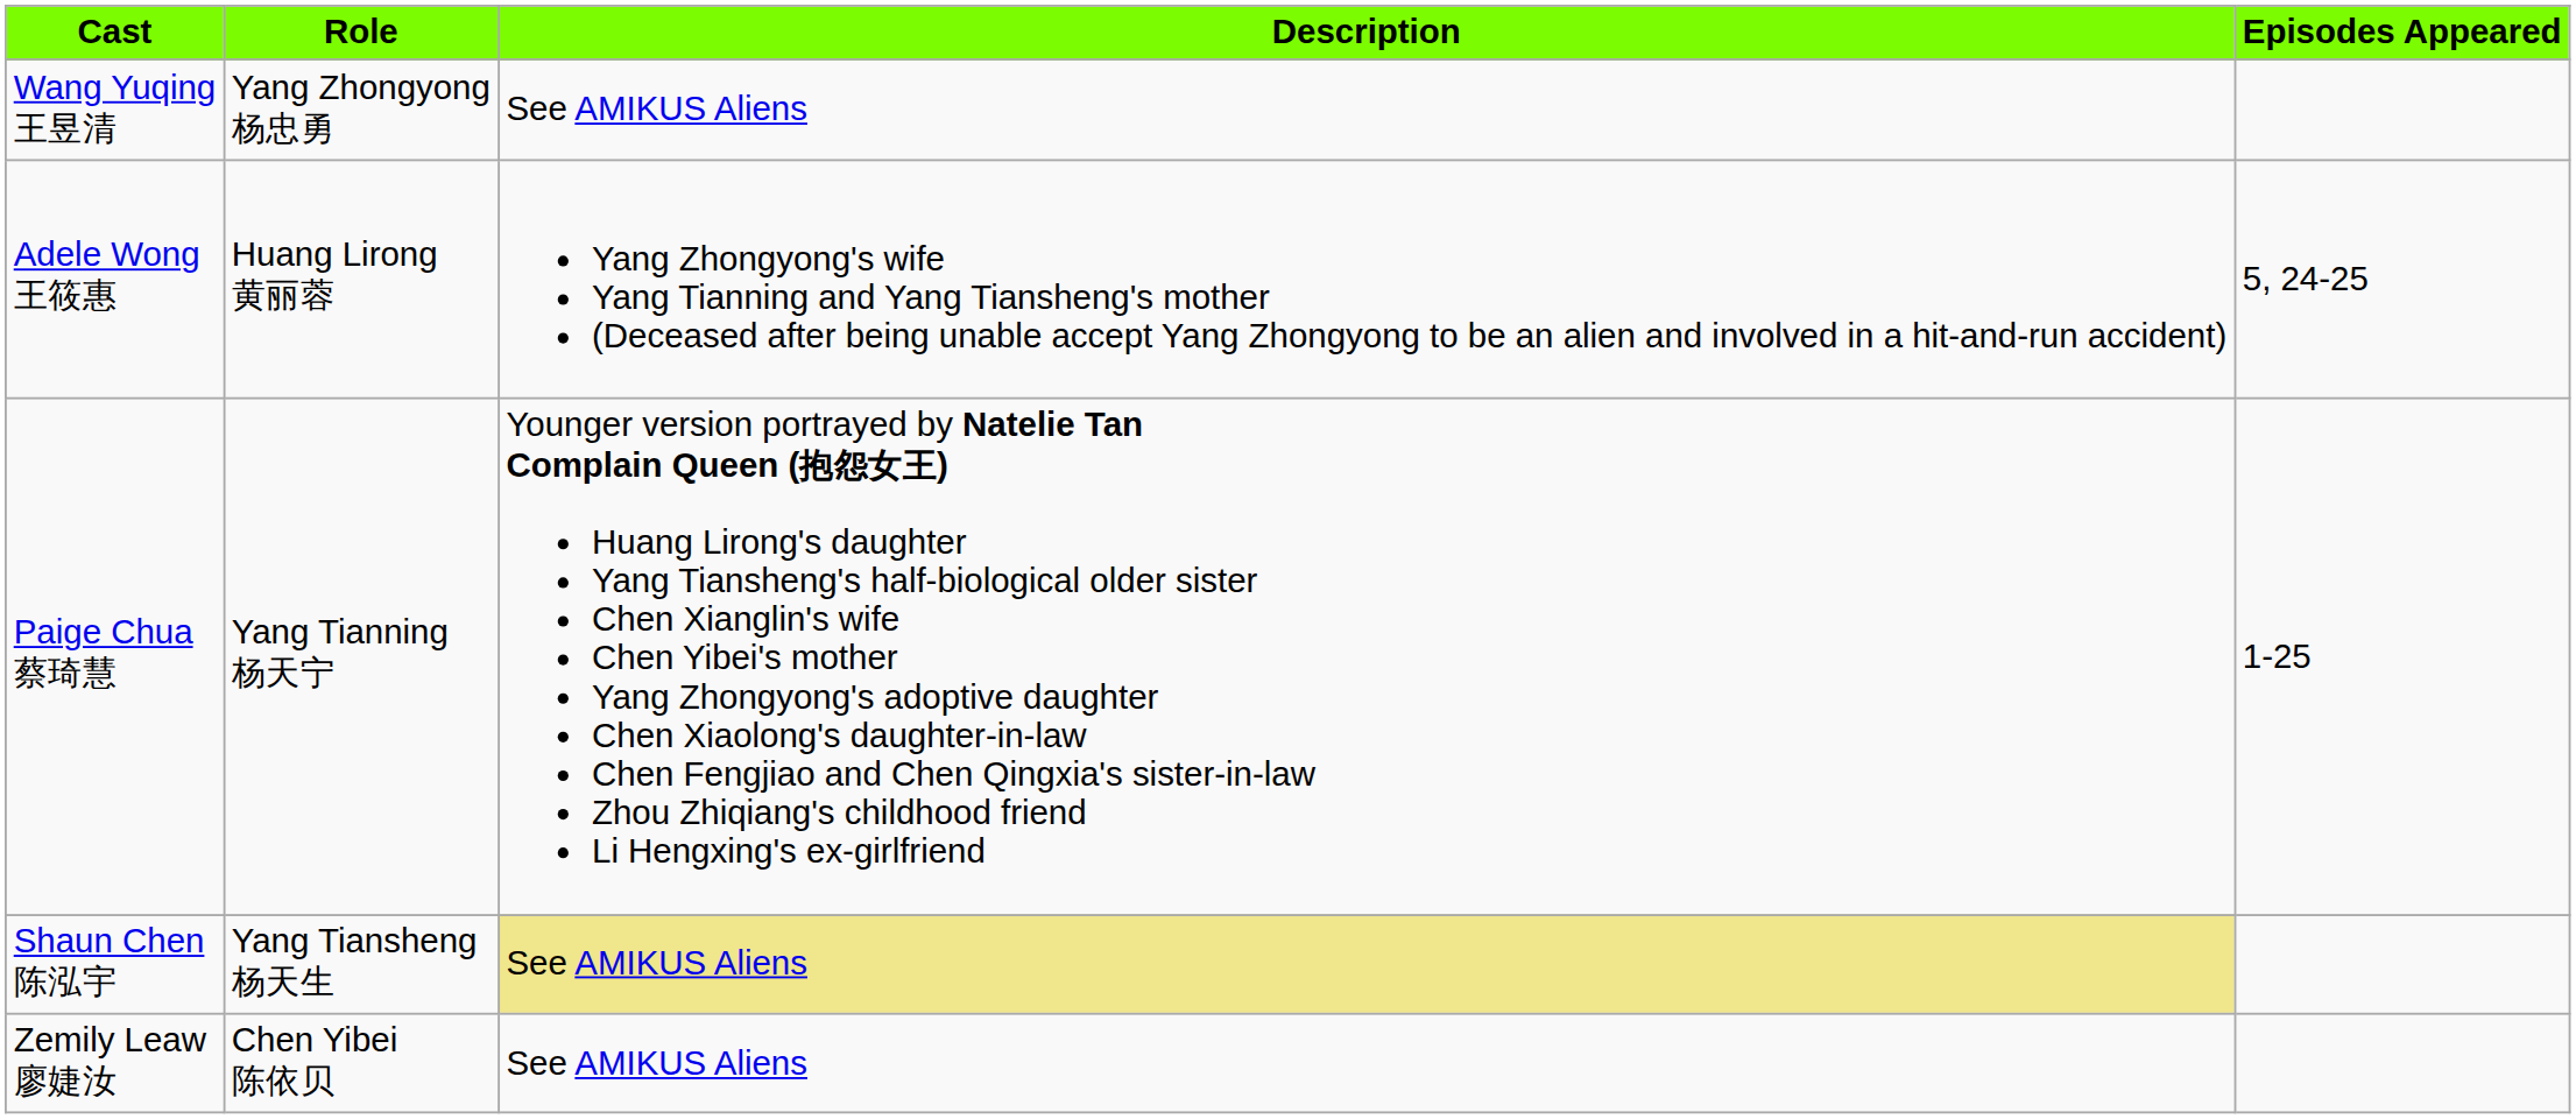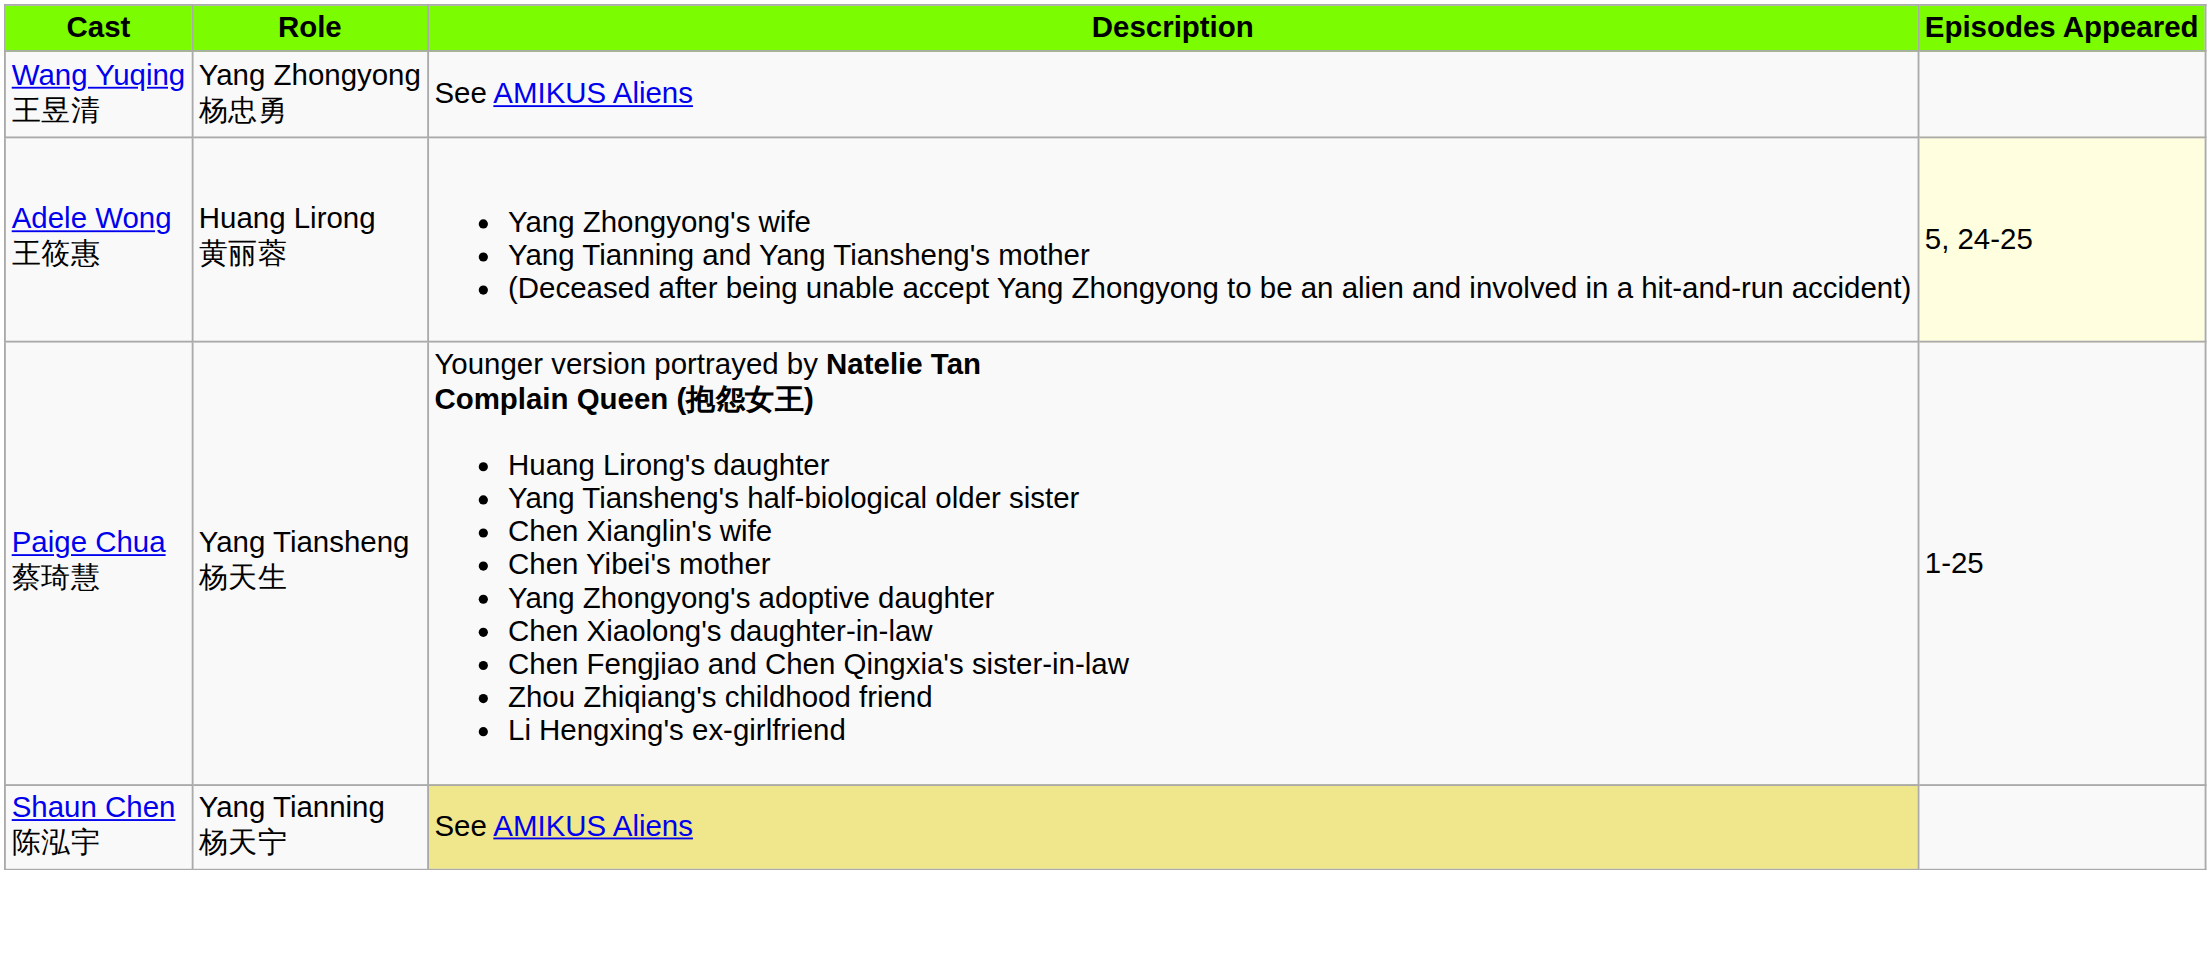Adele Wong 王筱惠 | Episodes Appeared: no background -> lightyellow background
Paige Chua 蔡琦慧 | Role: Yang Tianning 杨天宁 -> Yang Tiansheng 杨天生
Shaun Chen 陈泓宇 | Role: Yang Tiansheng 杨天生 -> Yang Tianning 杨天宁
- row: Zemily Leaw 廖婕汝 | Chen Yibei 陈依贝 | See AMIKUS Aliens
